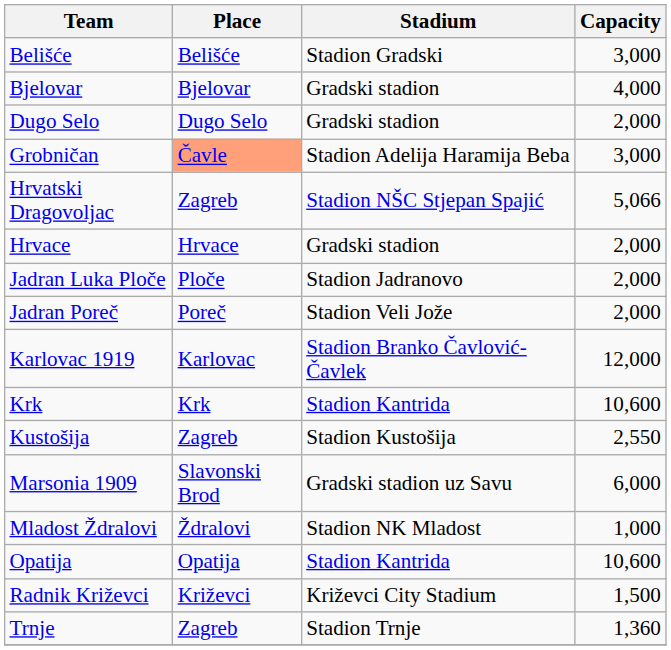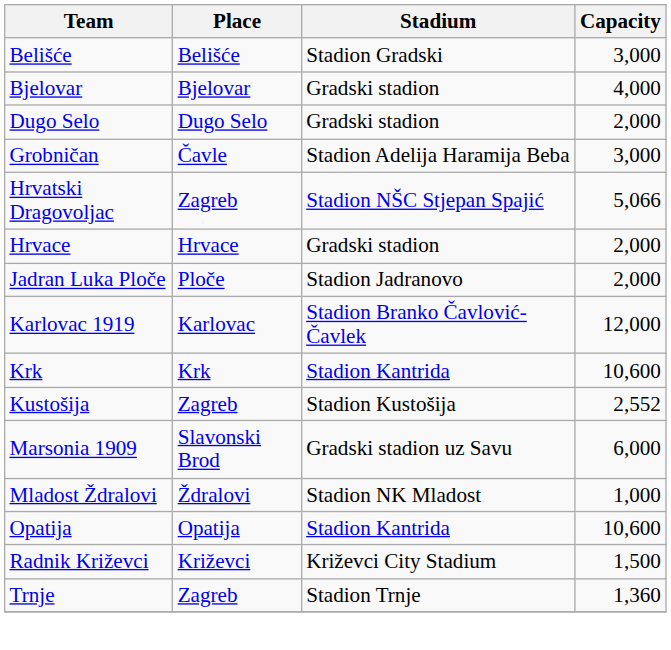Grobničan | Place: lightsalmon background -> no background
- row: Jadran Poreč | Poreč | Stadion Veli Jože | 2,000
Kustošija | Capacity: 2,550 -> 2,552
